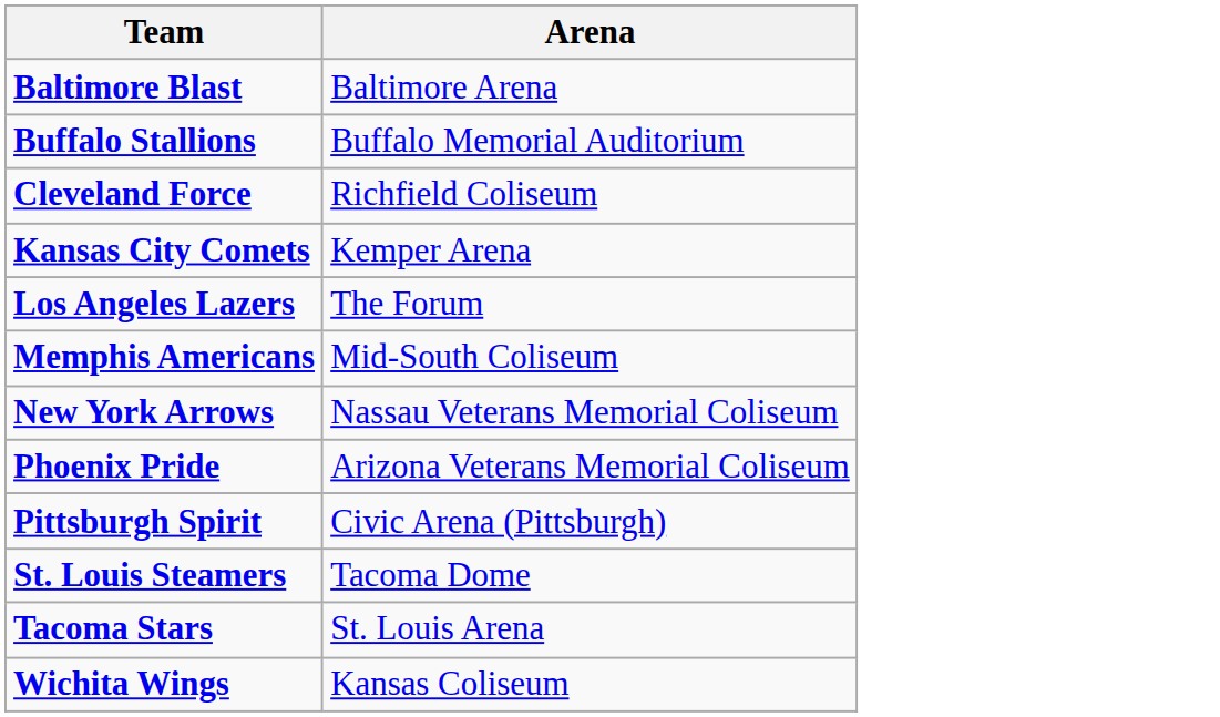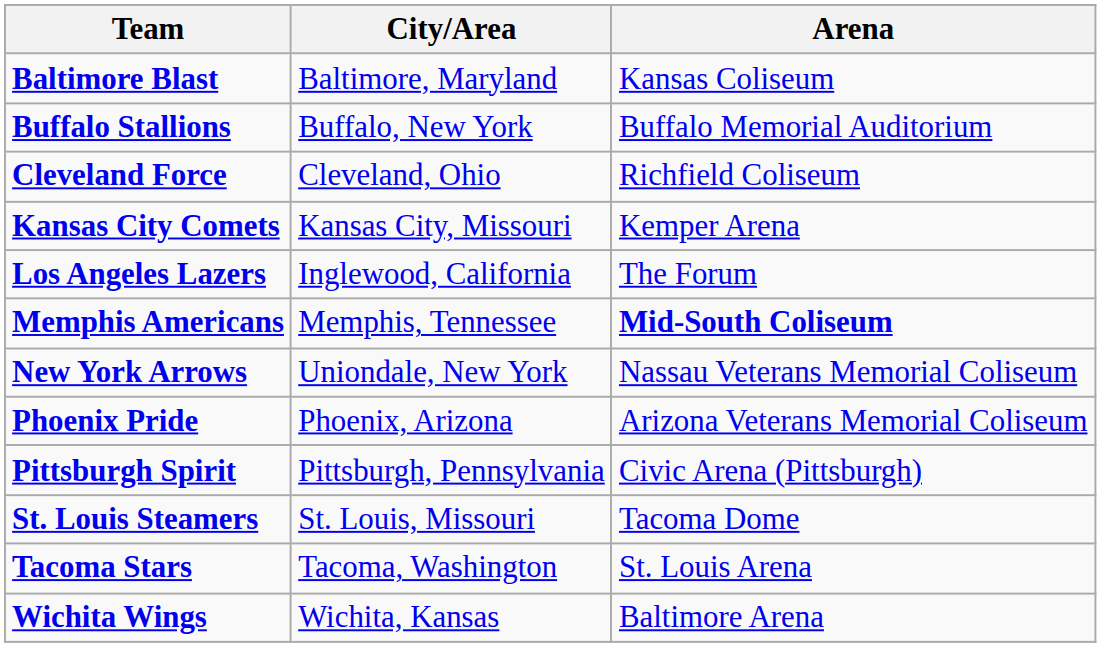+ column: City/Area | Baltimore, Maryland | Buffalo, New York | Cleveland, Ohio | Kansas City, Missouri | Inglewood, California | Memphis, Tennessee | Uniondale, New York | Phoenix, Arizona | Pittsburgh, Pennsylvania | St. Louis, Missouri | Tacoma, Washington | Wichita, Kansas
Baltimore Blast | Arena: Baltimore Arena -> Kansas Coliseum
Memphis Americans | Arena: normal -> bold
Wichita Wings | Arena: Kansas Coliseum -> Baltimore Arena
